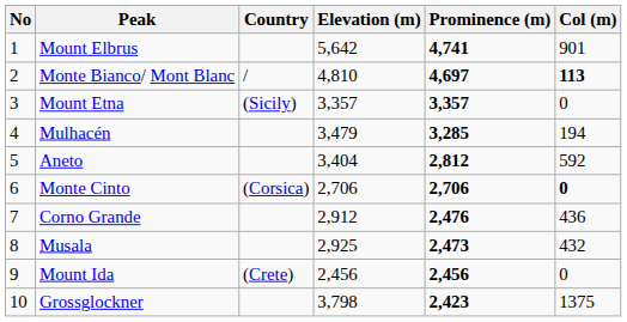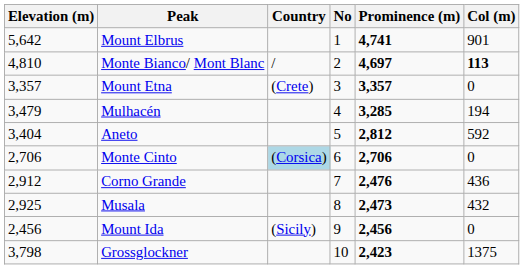columns swapped: No <-> Elevation (m)
Mount Etna | Country: (Sicily) -> (Crete)
Monte Cinto | Country: no background -> lightblue background
Monte Cinto | Col (m): bold -> normal
Mount Ida | Country: (Crete) -> (Sicily)
